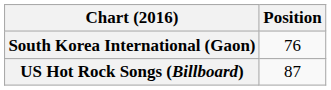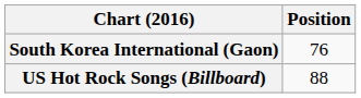US Hot Rock Songs (Billboard) | Position: 87 -> 88
